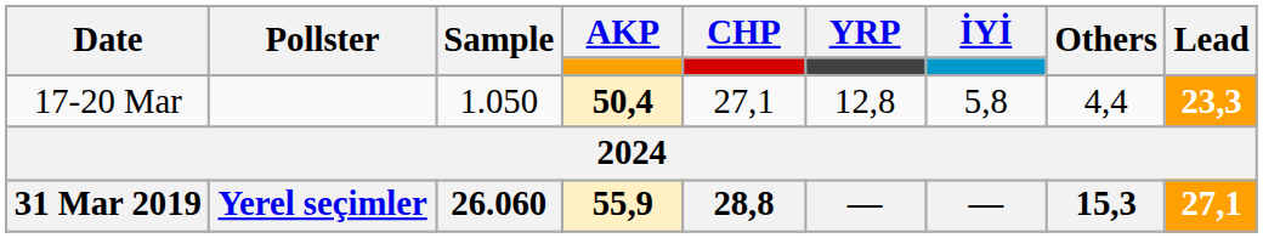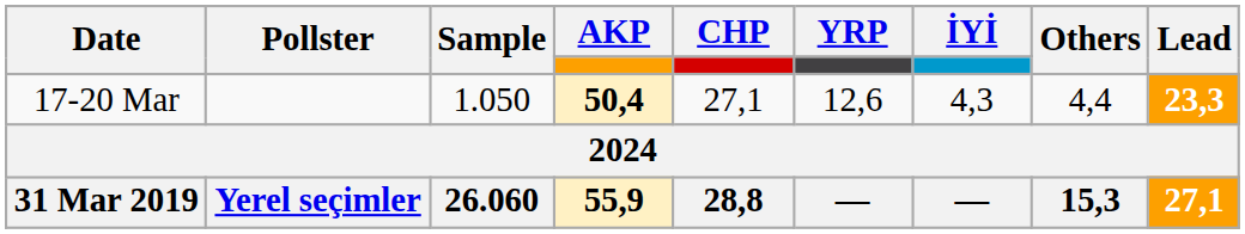17-20 Mar | YRP: 12,8 -> 12,6
17-20 Mar | İYİ: 5,8 -> 4,3
